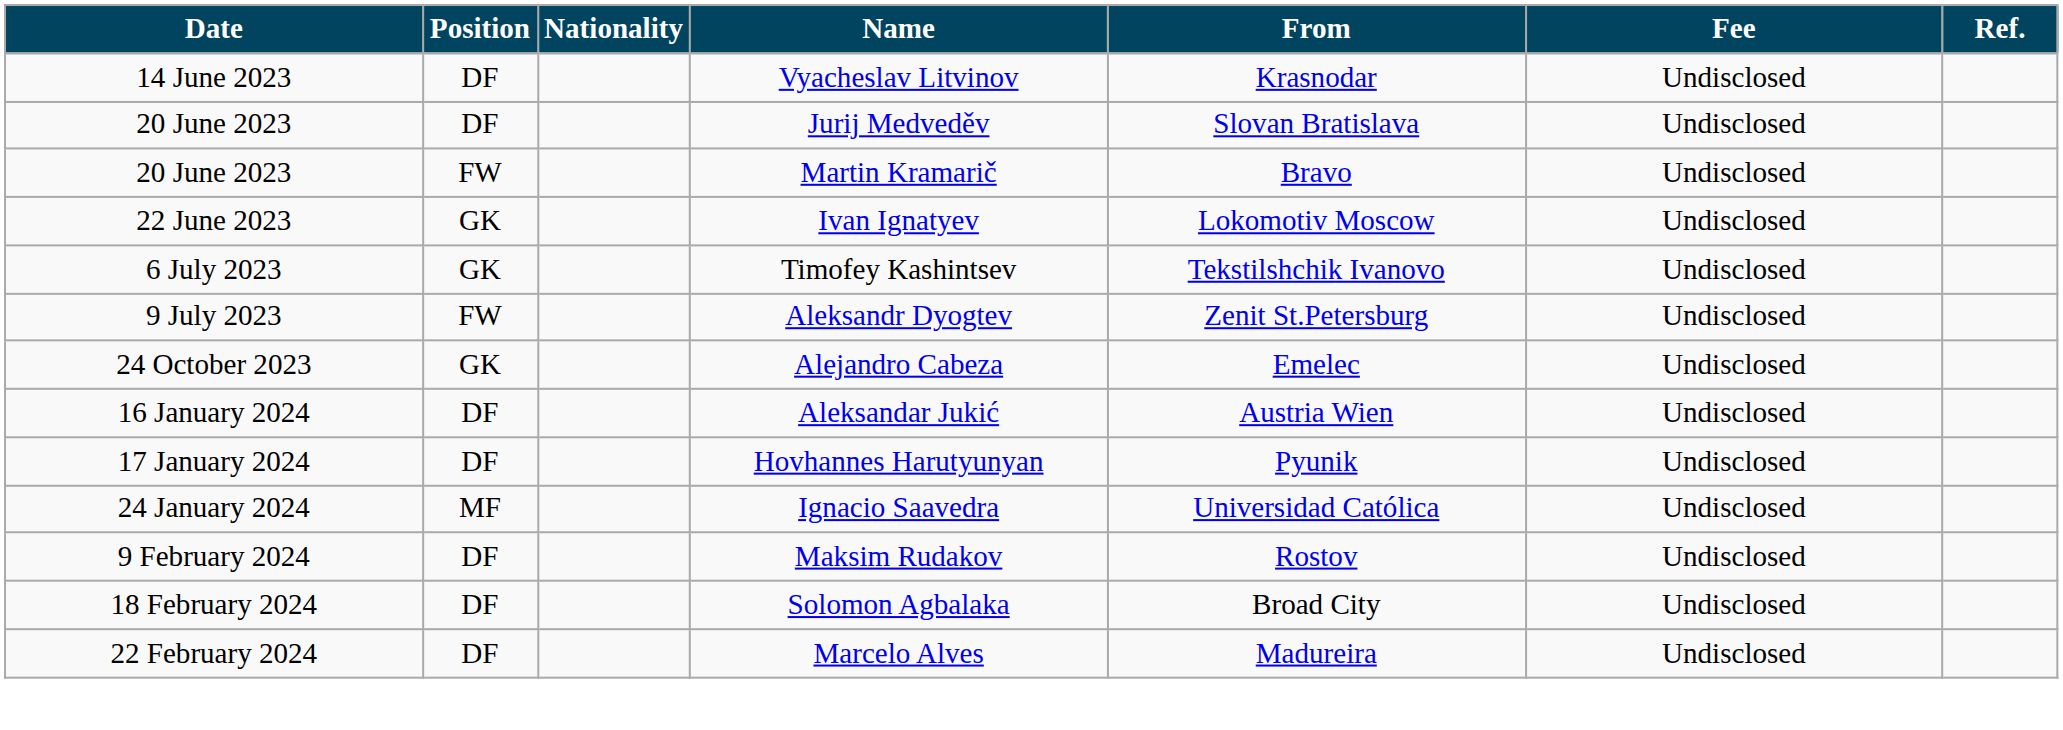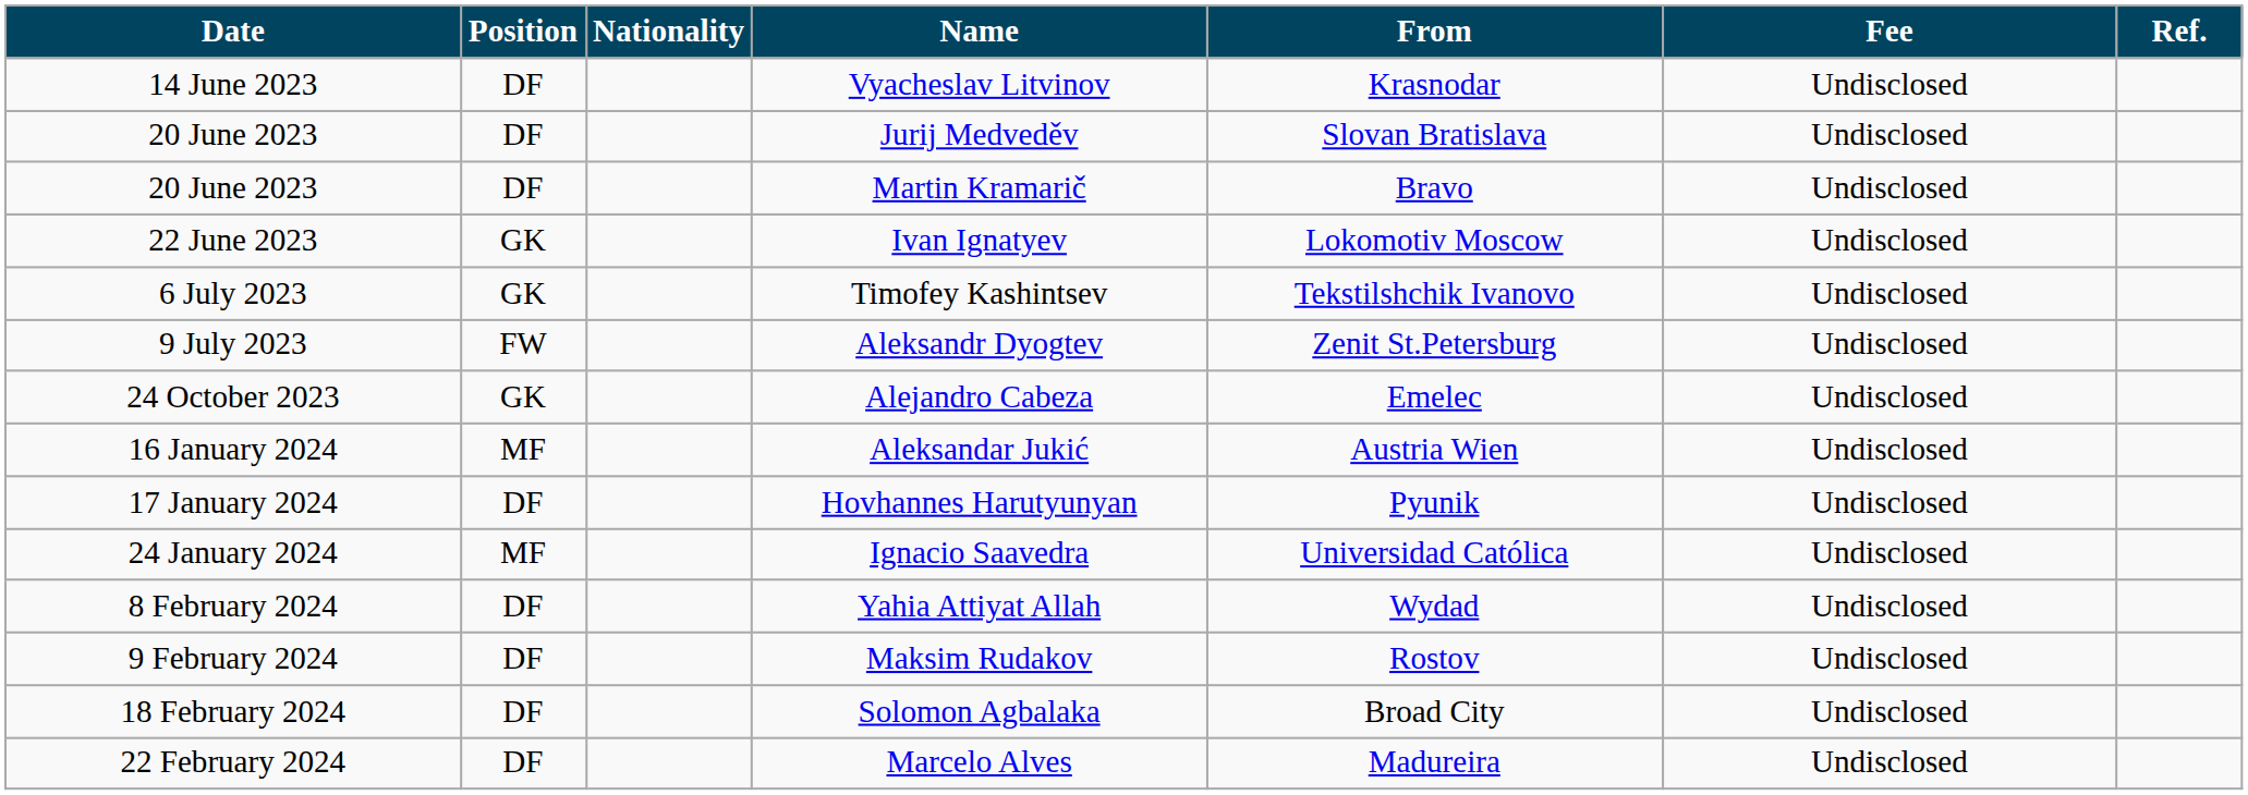Martin Kramarič | Position: FW -> DF
Aleksandar Jukić | Position: DF -> MF
+ row: 8 February 2024 | DF | Yahia Attiyat Allah | Wydad | Undisclosed
